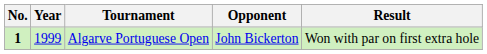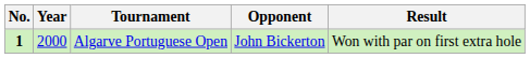Algarve Portuguese Open | Year: 1999 -> 2000
